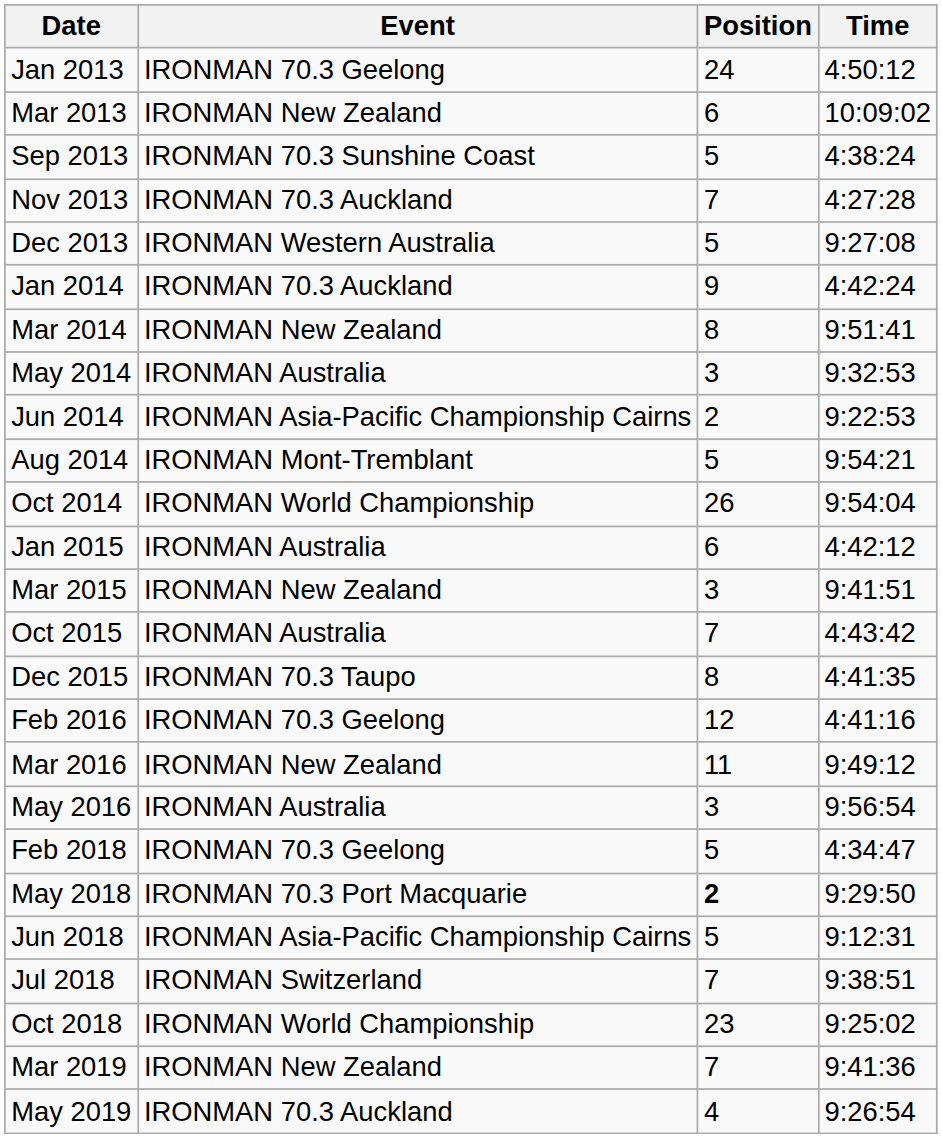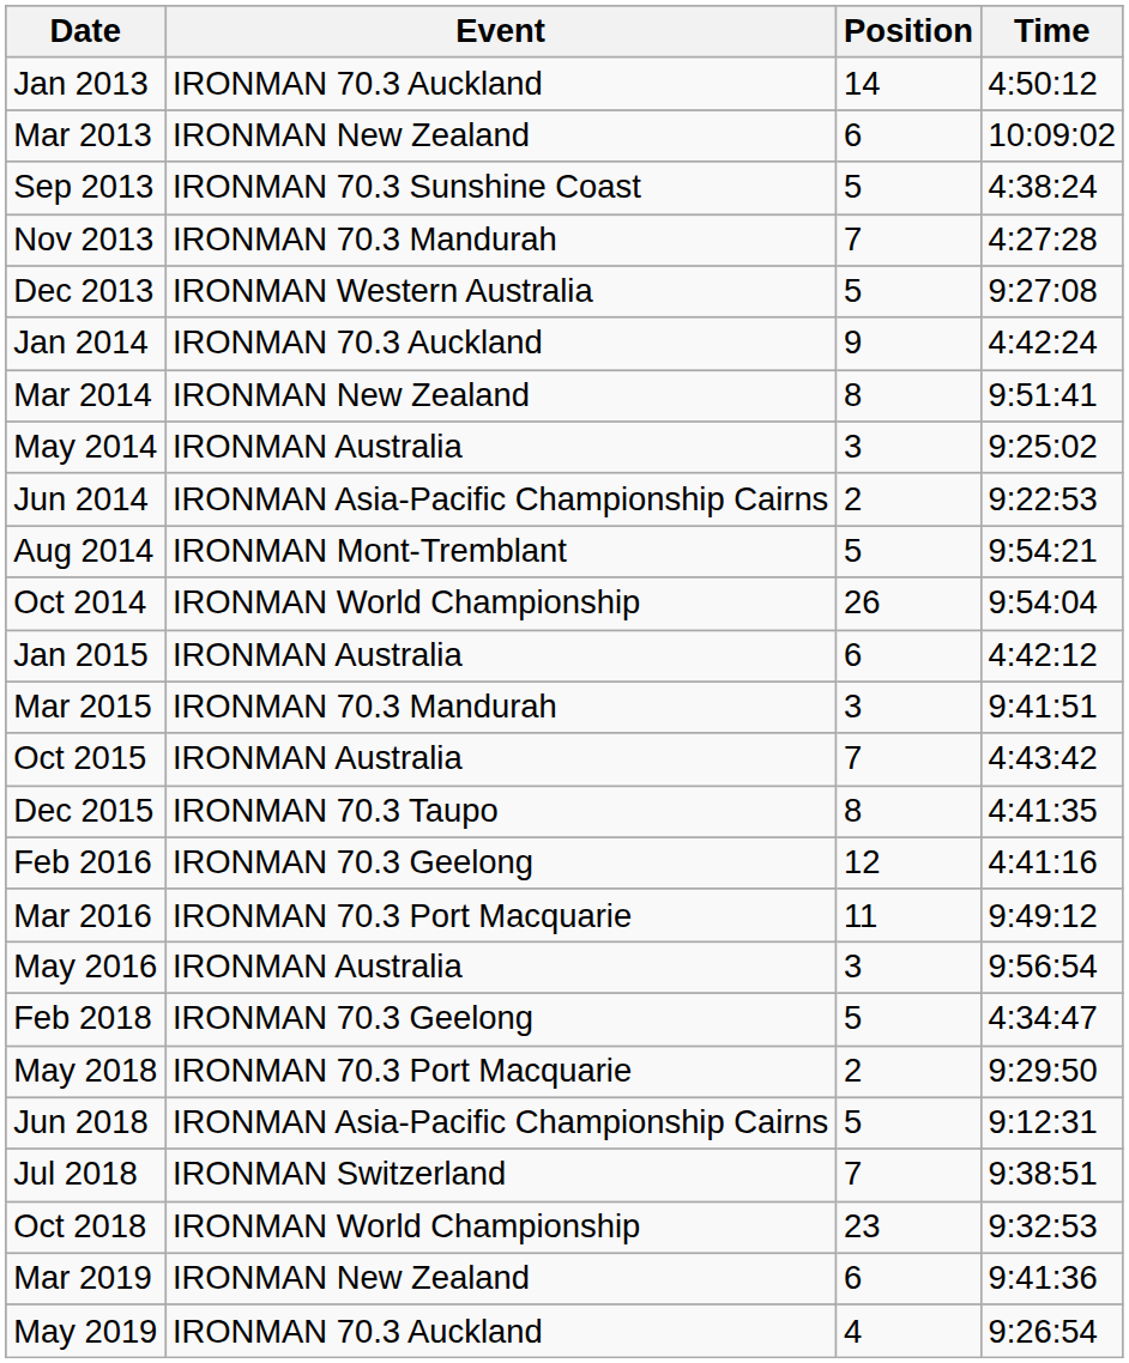Jan 2013 | Event: IRONMAN 70.3 Geelong -> IRONMAN 70.3 Auckland
Jan 2013 | Position: 24 -> 14
Nov 2013 | Event: IRONMAN 70.3 Auckland -> IRONMAN 70.3 Mandurah
May 2014 | Time: 9:32:53 -> 9:25:02
Mar 2015 | Event: IRONMAN New Zealand -> IRONMAN 70.3 Mandurah
Mar 2016 | Event: IRONMAN New Zealand -> IRONMAN 70.3 Port Macquarie
May 2018 | Position: bold -> normal
Oct 2018 | Time: 9:25:02 -> 9:32:53
Mar 2019 | Position: 7 -> 6
